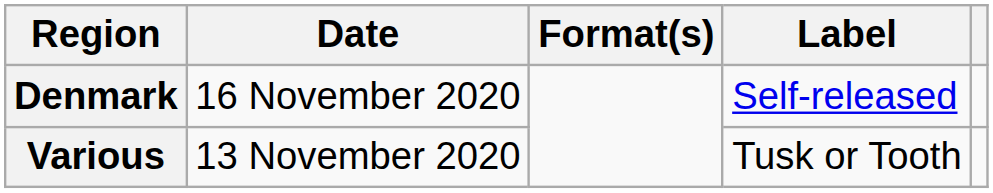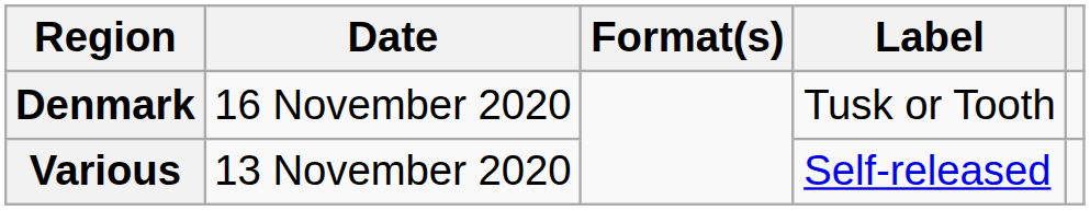Denmark | Label: Self-released -> Tusk or Tooth
Various | Label: Tusk or Tooth -> Self-released
